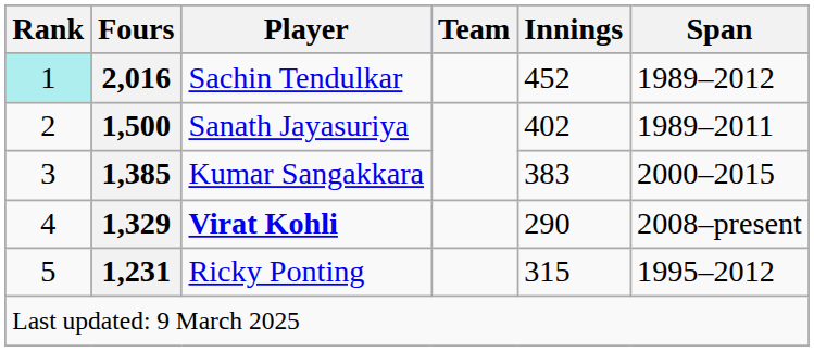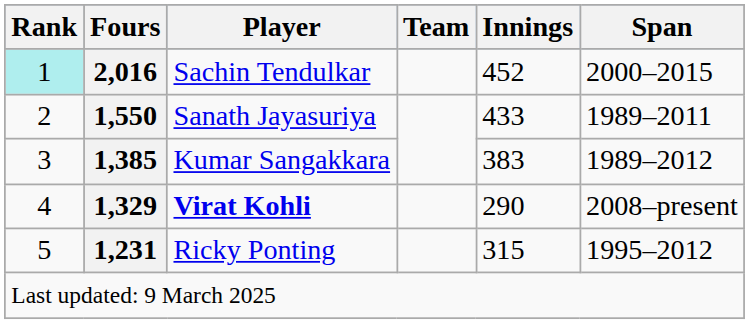Sachin Tendulkar | Span: 1989–2012 -> 2000–2015
Sanath Jayasuriya | Fours: 1,500 -> 1,550
Sanath Jayasuriya | Innings: 402 -> 433
Kumar Sangakkara | Span: 2000–2015 -> 1989–2012
